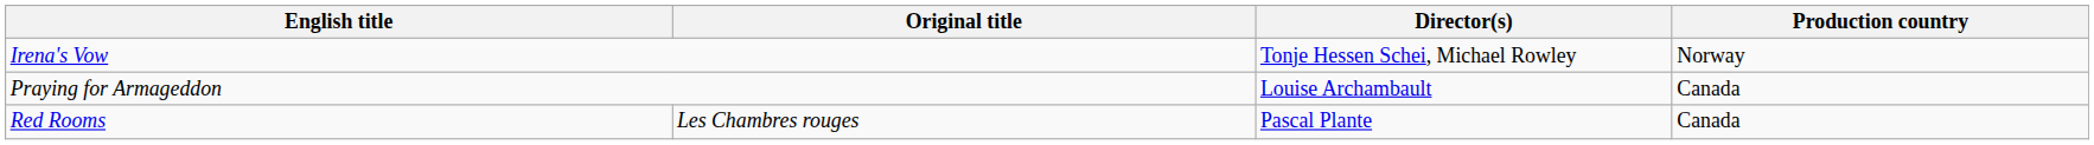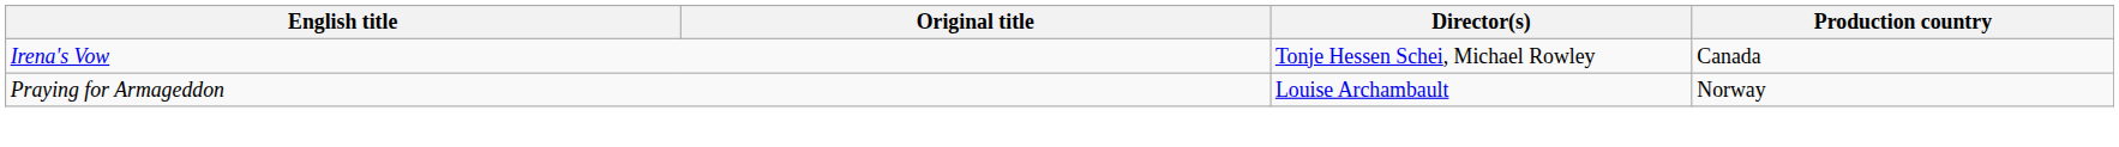Irena's Vow | Production country: Norway -> Canada
Praying for Armageddon | Production country: Canada -> Norway
- row: Red Rooms | Les Chambres rouges | Pascal Plante | Canada
